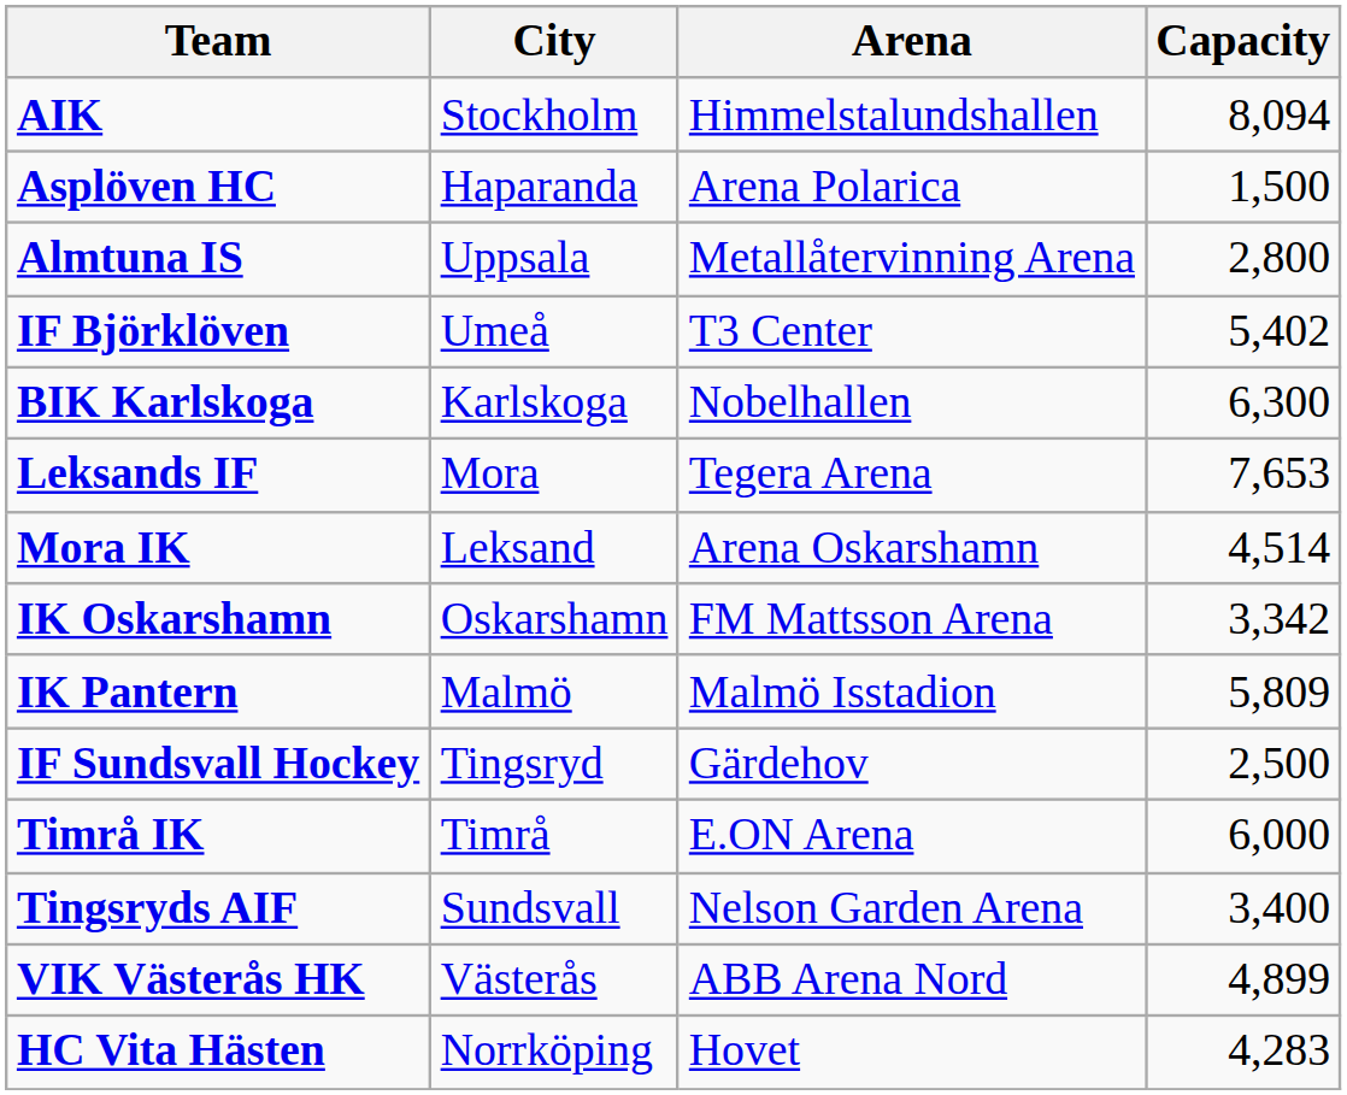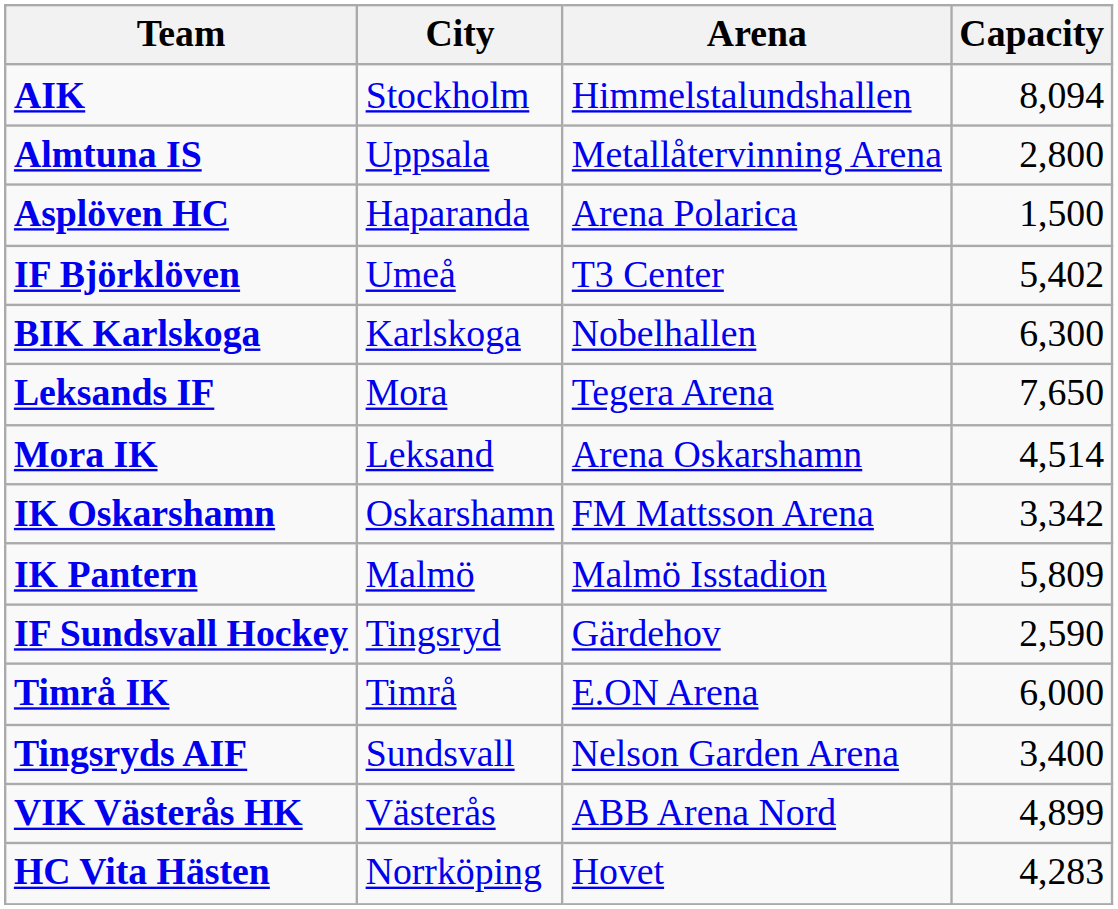rows swapped: Almtuna IS <-> Asplöven HC
Leksands IF | Capacity: 7,653 -> 7,650
IF Sundsvall Hockey | Capacity: 2,500 -> 2,590
